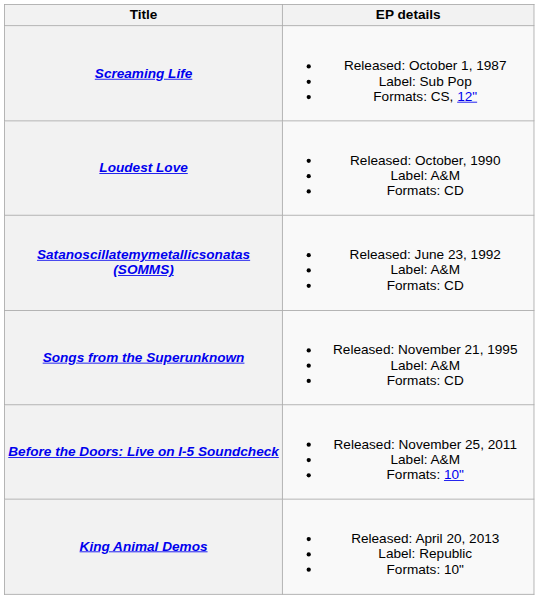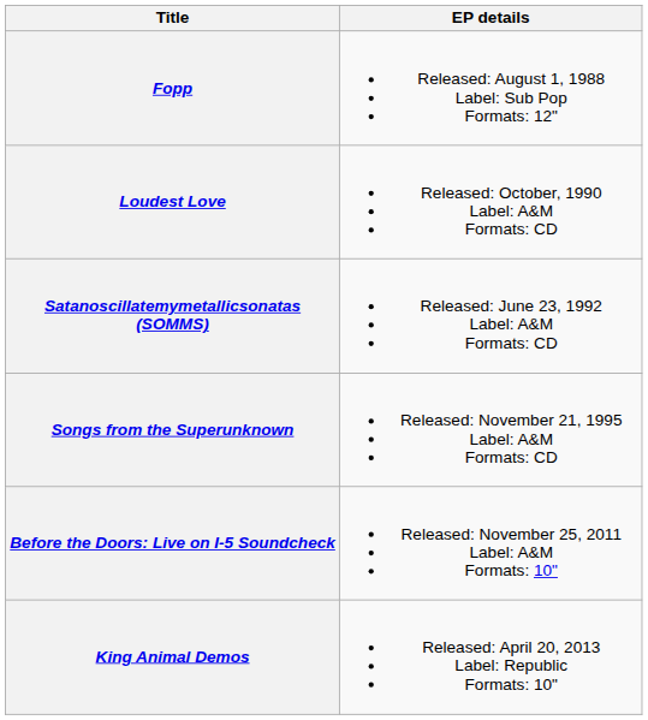- row: Screaming Life | Released: October 1, 1987 Label: Sub Pop Formats: CS, 12"
+ row: Fopp | Released: August 1, 1988 Label: Sub Pop Formats: 12"
